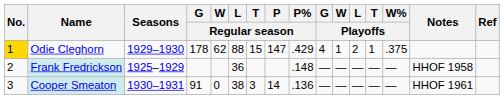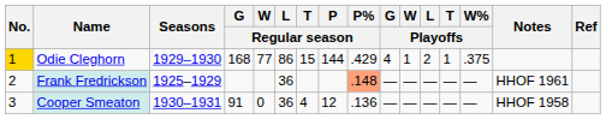Odie Cleghorn | G / Regular season: 178 -> 168
Odie Cleghorn | W / Regular season: 62 -> 77
Odie Cleghorn | L / Regular season: 88 -> 86
Odie Cleghorn | P / Regular season: 147 -> 144
Frank Fredrickson | P% / Regular season: no background -> lightsalmon background
Frank Fredrickson | Notes: HHOF 1958 -> HHOF 1961
Cooper Smeaton | L / Regular season: 38 -> 36
Cooper Smeaton | T / Regular season: 3 -> 4
Cooper Smeaton | P / Regular season: 14 -> 12
Cooper Smeaton | Notes: HHOF 1961 -> HHOF 1958
